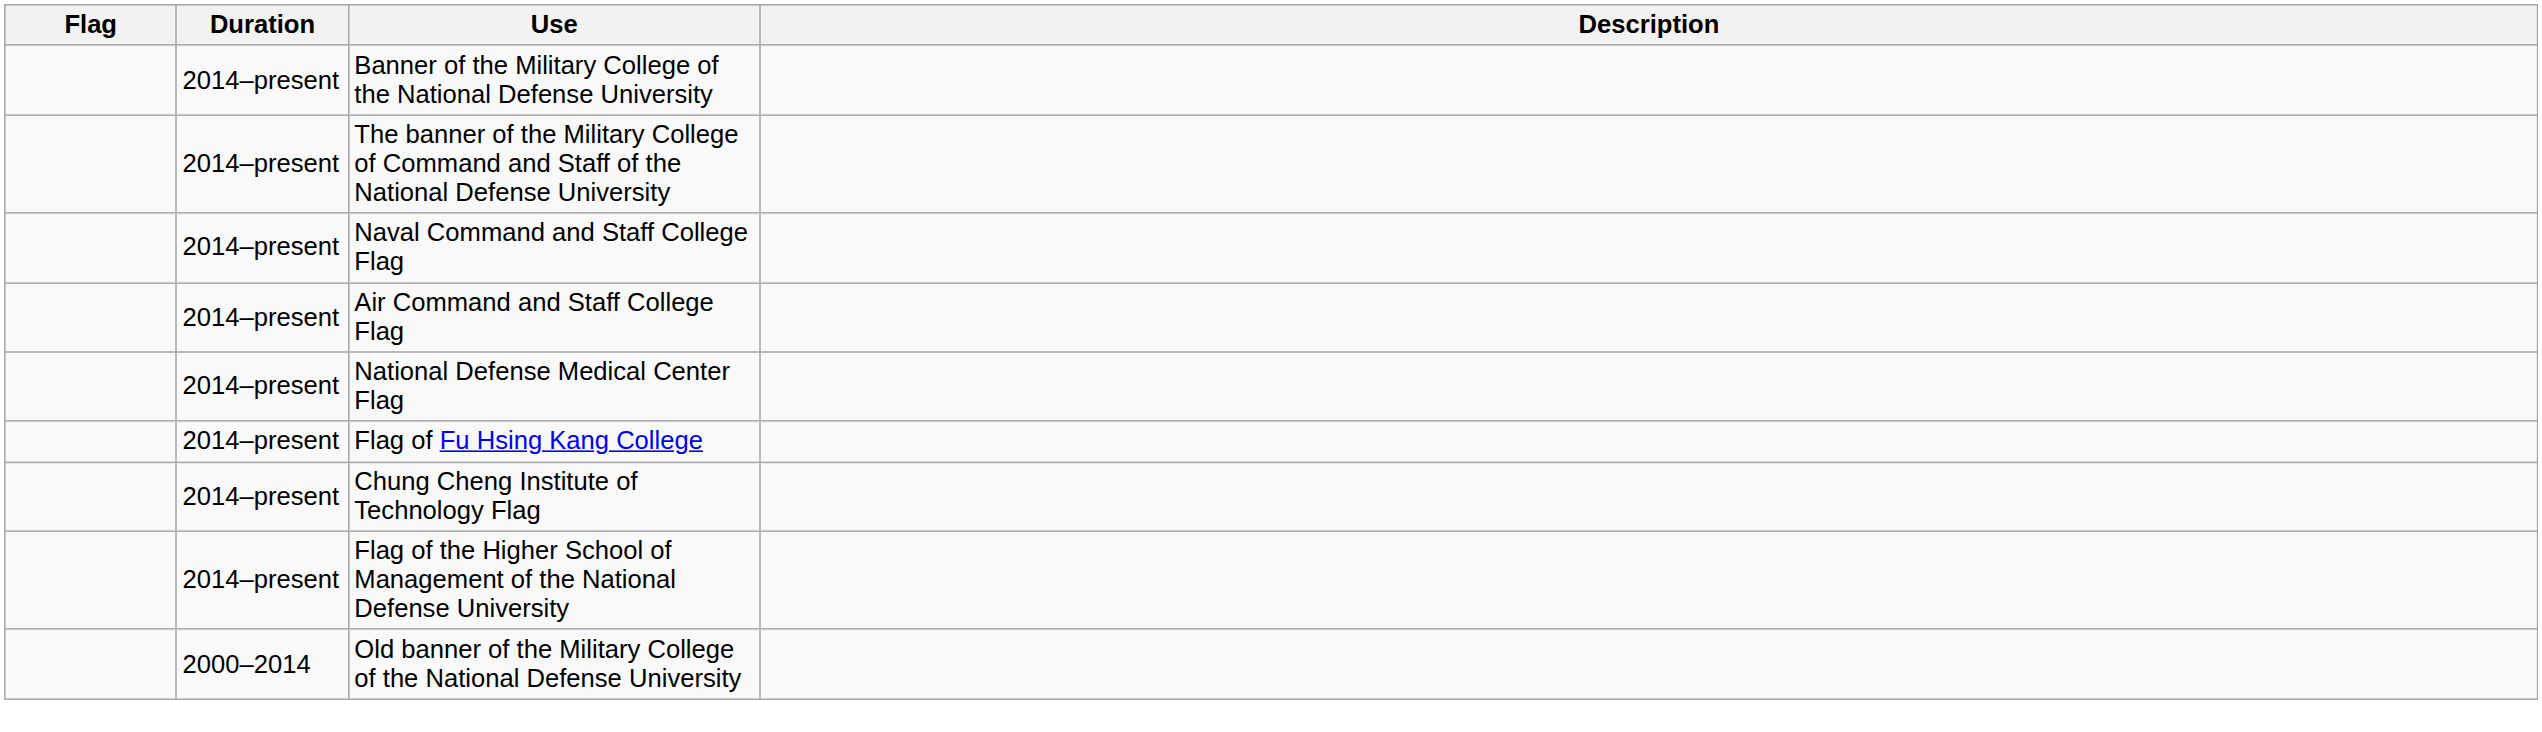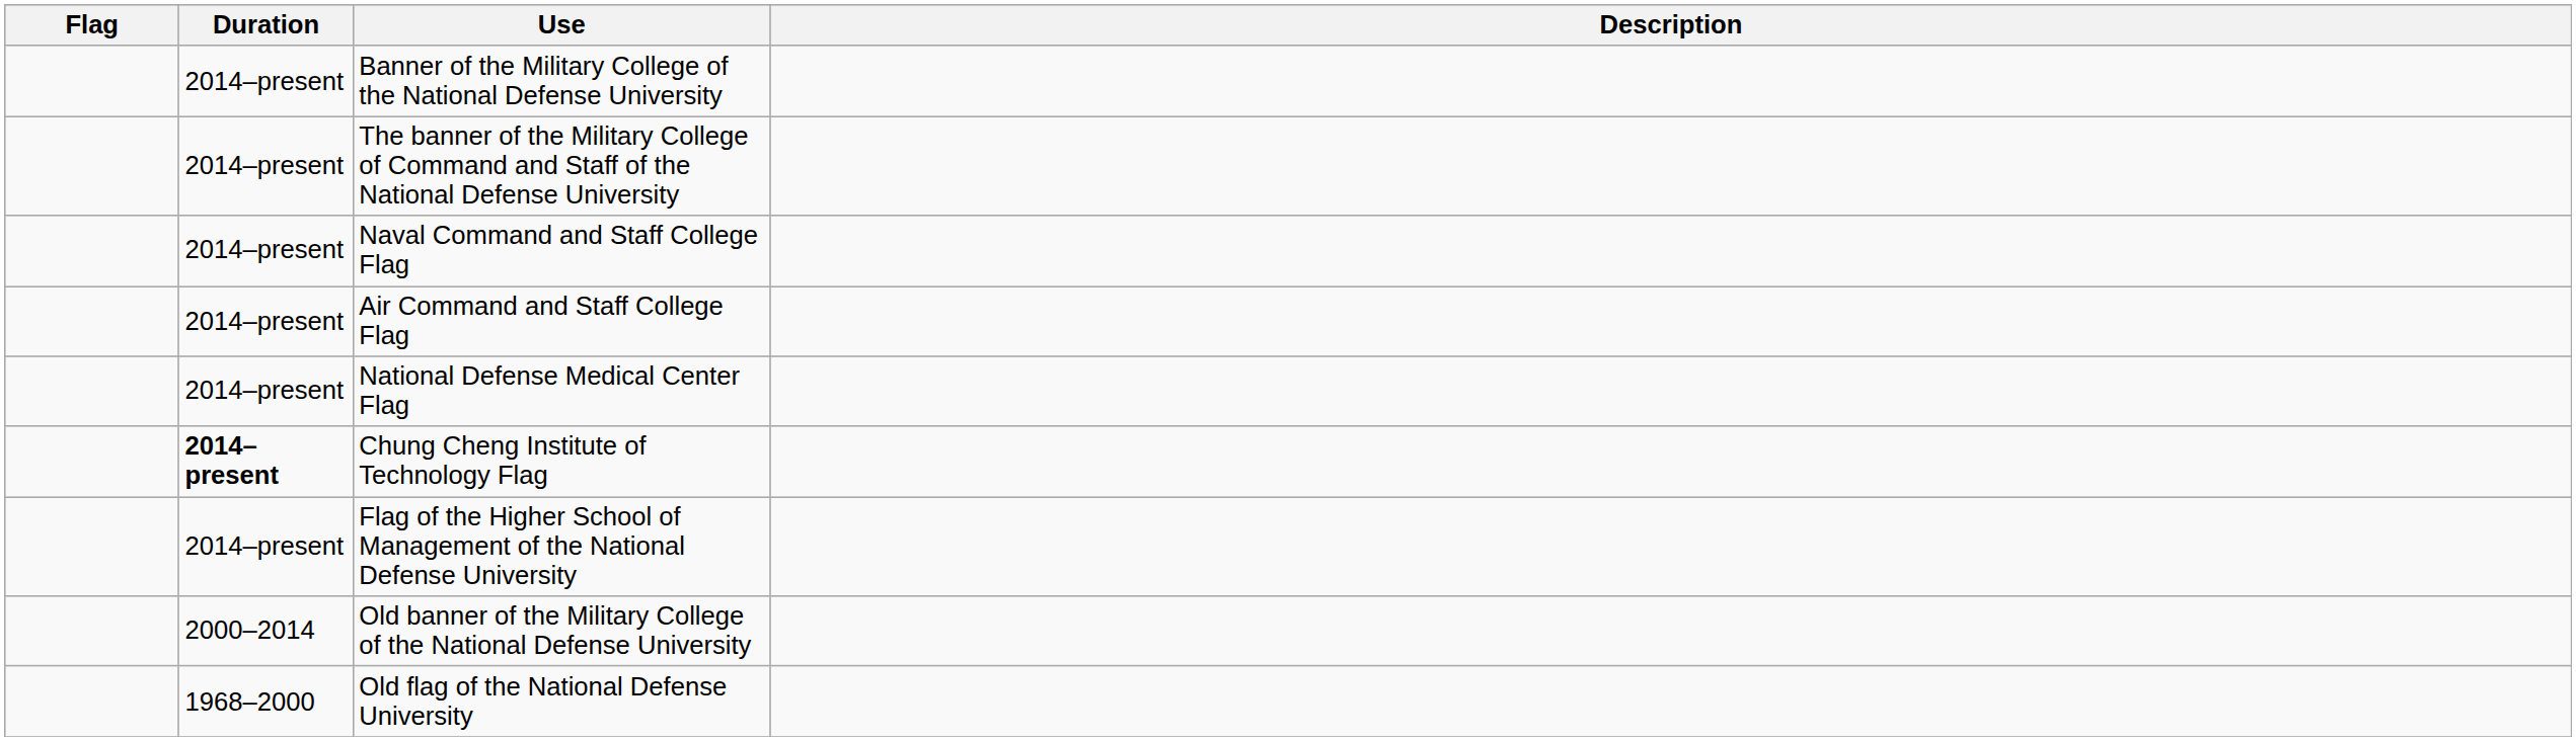- row: 2014–present | Flag of Fu Hsing Kang College
Chung Cheng Institute of Technology Flag | Duration: normal -> bold
+ row: 1968–2000 | Old flag of the National Defense University
